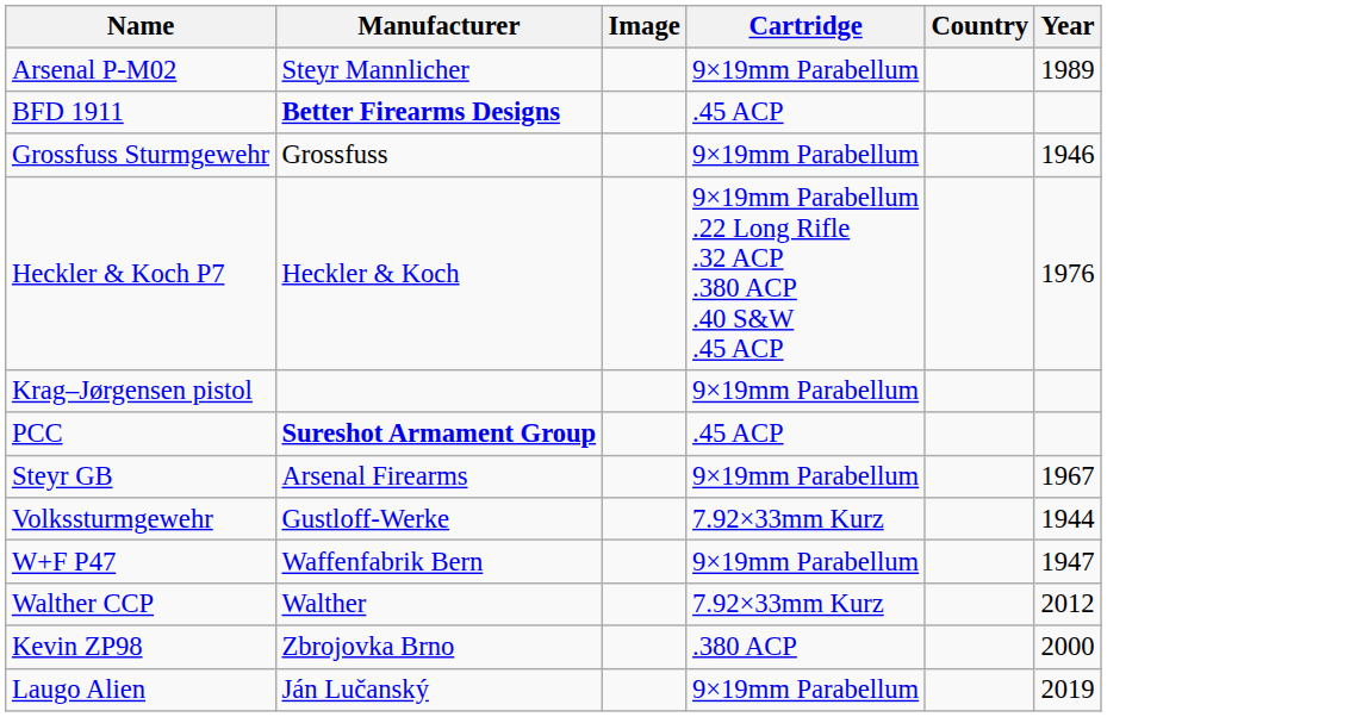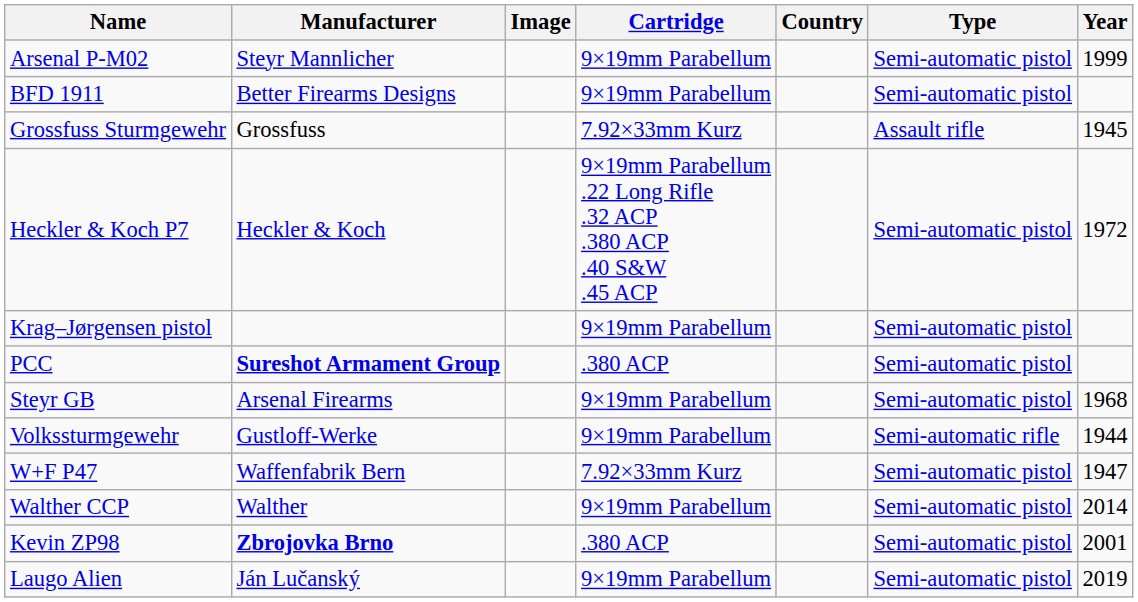+ column: Type | Semi-automatic pistol | Semi-automatic pistol | Assault rifle | Semi-automatic pistol | Semi-automatic pistol | Semi-automatic pistol | Semi-automatic pistol | Semi-automatic rifle | Semi-automatic pistol | Semi-automatic pistol | Semi-automatic pistol | Semi-automatic pistol
Arsenal P-M02 | Year: 1989 -> 1999
BFD 1911 | Manufacturer: bold -> normal
BFD 1911 | Cartridge: .45 ACP -> 9×19mm Parabellum
Grossfuss Sturmgewehr | Cartridge: 9×19mm Parabellum -> 7.92×33mm Kurz
Grossfuss Sturmgewehr | Year: 1946 -> 1945
Heckler & Koch P7 | Year: 1976 -> 1972
PCC | Cartridge: .45 ACP -> .380 ACP
Steyr GB | Year: 1967 -> 1968
Volkssturmgewehr | Cartridge: 7.92×33mm Kurz -> 9×19mm Parabellum
W+F P47 | Cartridge: 9×19mm Parabellum -> 7.92×33mm Kurz
Walther CCP | Cartridge: 7.92×33mm Kurz -> 9×19mm Parabellum
Walther CCP | Year: 2012 -> 2014
Kevin ZP98 | Manufacturer: normal -> bold
Kevin ZP98 | Year: 2000 -> 2001
